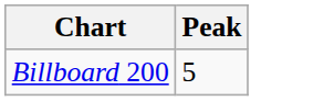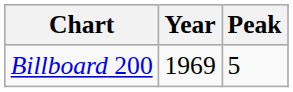+ column: Year | 1969
